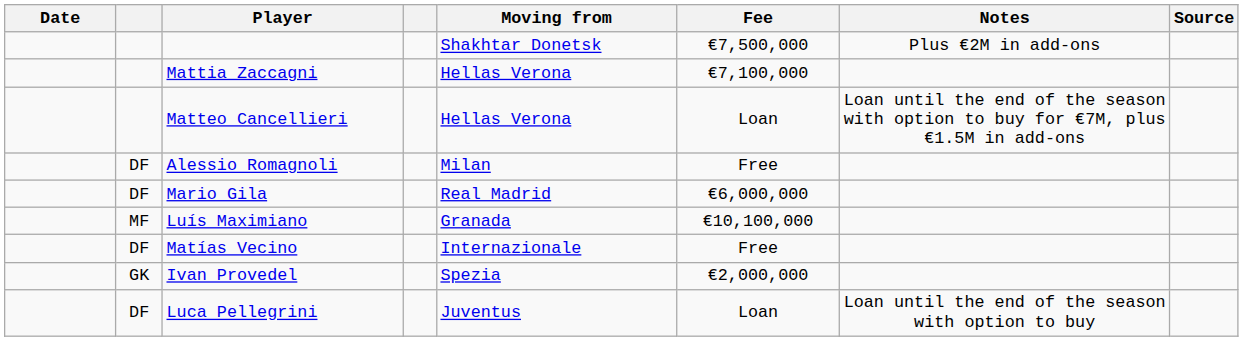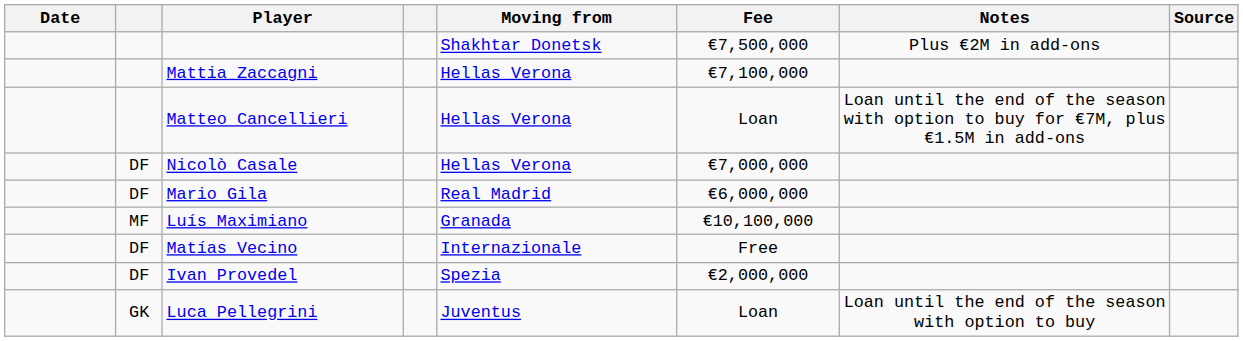+ row: DF | Nicolò Casale | Hellas Verona | €7,000,000
- row: DF | Alessio Romagnoli | Milan | Free
Ivan Provedel | column 2: GK -> DF
Luca Pellegrini | column 2: DF -> GK
